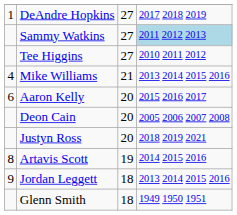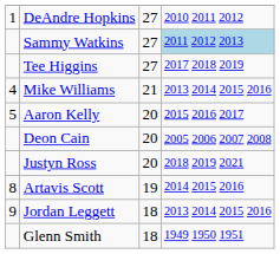DeAndre Hopkins | column 4: 2017 2018 2019 -> 2010 2011 2012
Tee Higgins | column 4: 2010 2011 2012 -> 2017 2018 2019
Aaron Kelly | column 1: 6 -> 5
